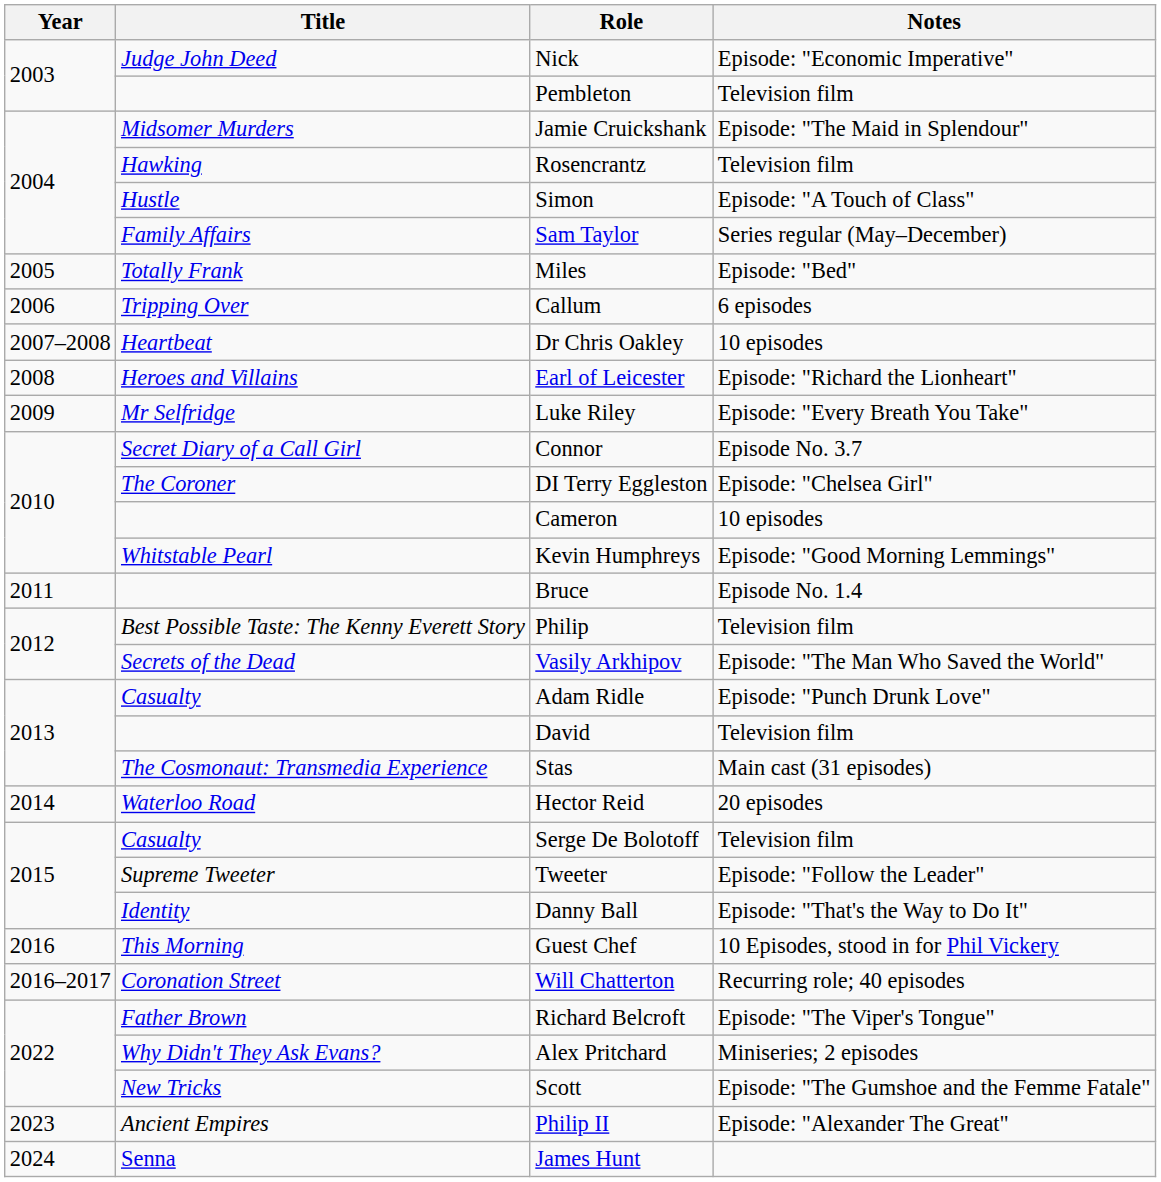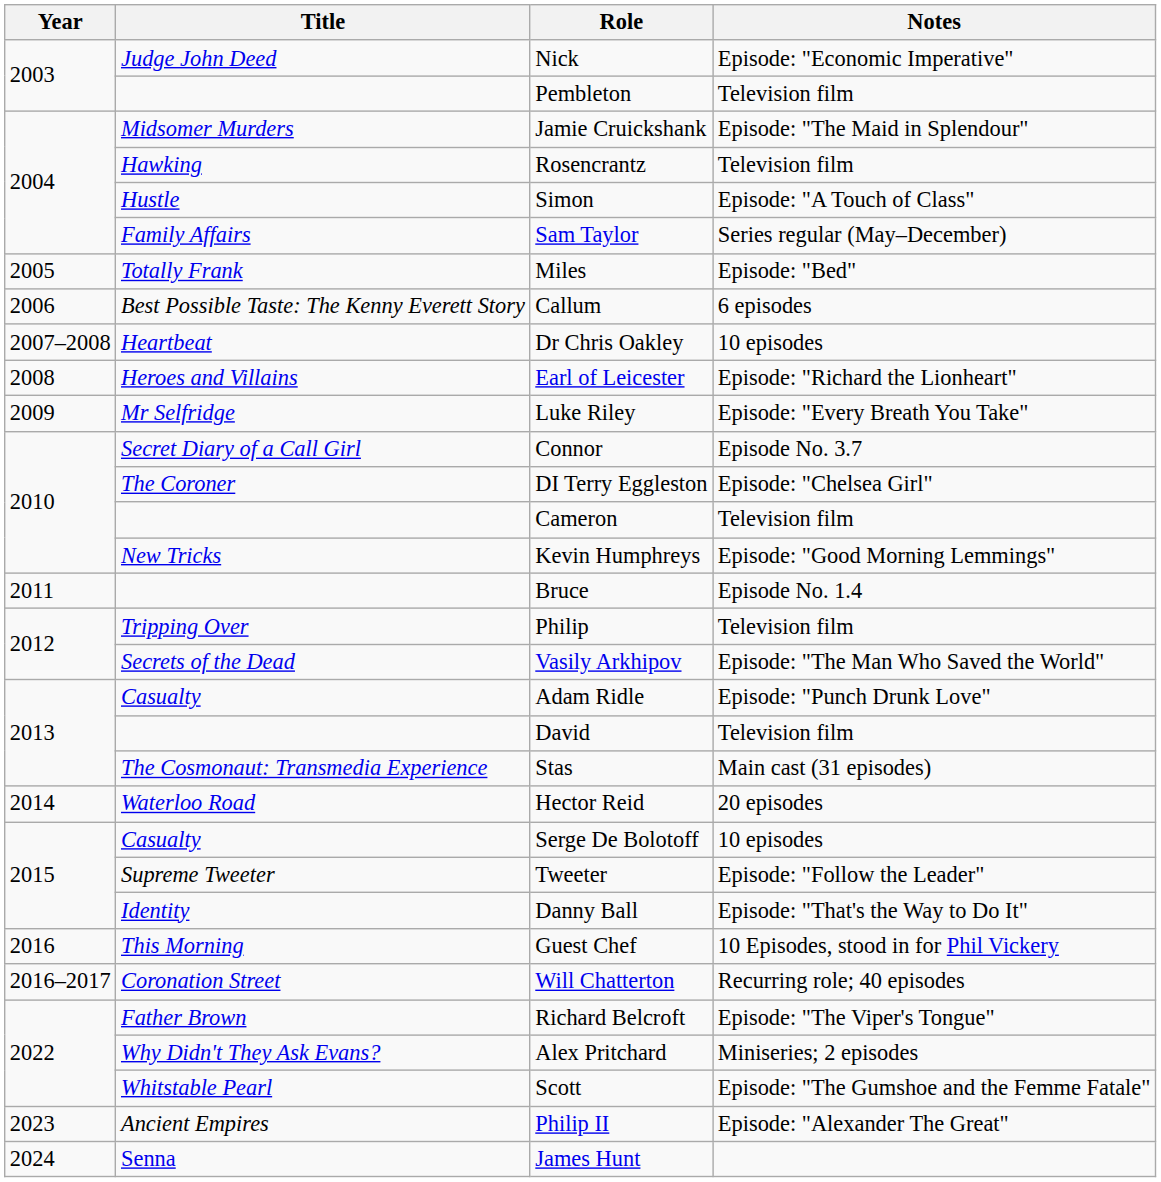Callum | Title: Tripping Over -> Best Possible Taste: The Kenny Everett Story
Cameron | Notes: 10 episodes -> Television film
Kevin Humphreys | Title: Whitstable Pearl -> New Tricks
Philip | Title: Best Possible Taste: The Kenny Everett Story -> Tripping Over
Serge De Bolotoff | Notes: Television film -> 10 episodes
Scott | Title: New Tricks -> Whitstable Pearl
